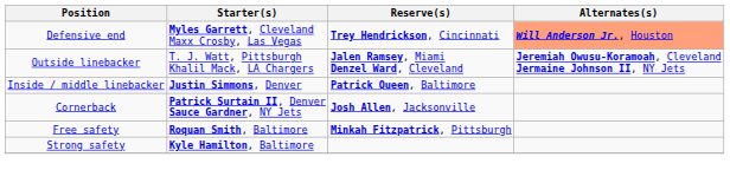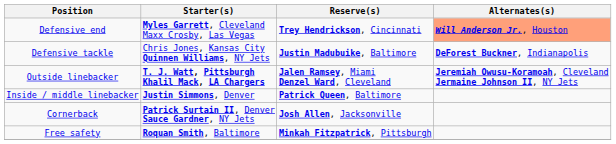+ row: Defensive tackle | Chris Jones, Kansas City Quinnen Williams, NY Jets | Justin Madubuike, Baltimore | DeForest Buckner, Indianapolis
Outside linebacker | Starter(s): normal -> bold
- row: Strong safety | Kyle Hamilton, Baltimore
